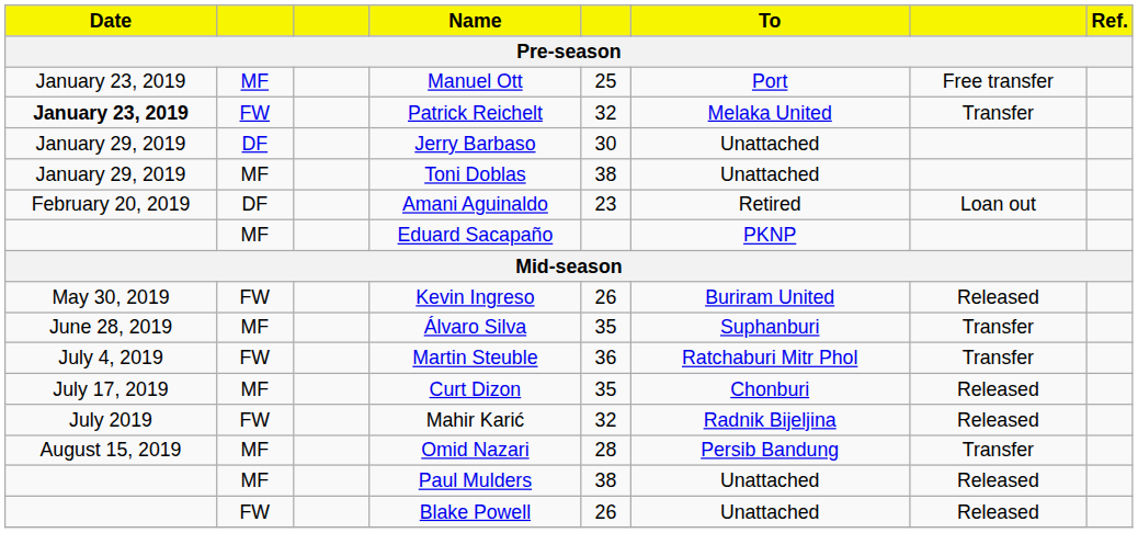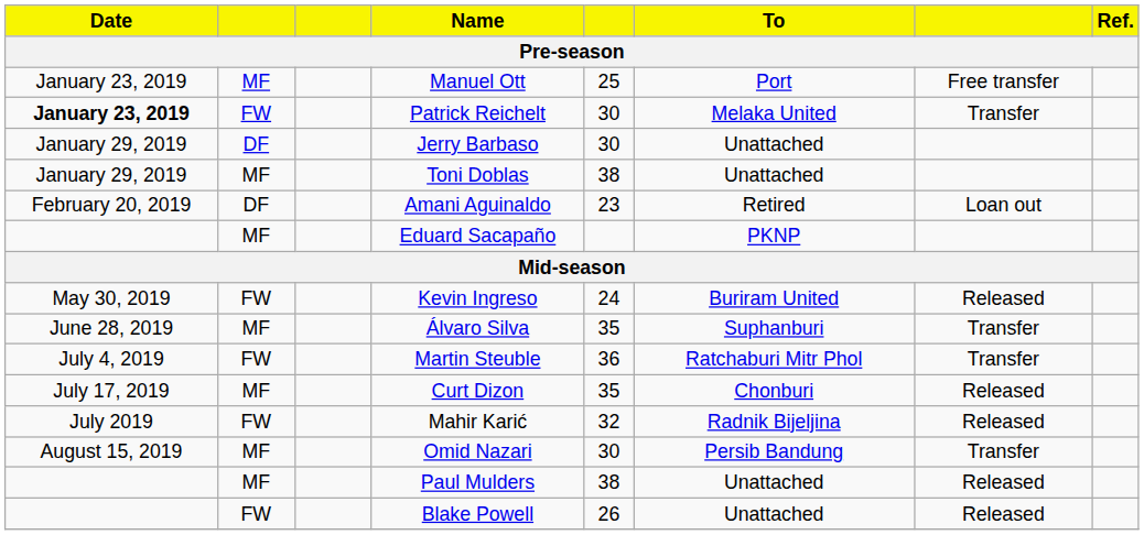Patrick Reichelt | column 5: 32 -> 30
Kevin Ingreso | column 5: 26 -> 24
Omid Nazari | column 5: 28 -> 30
